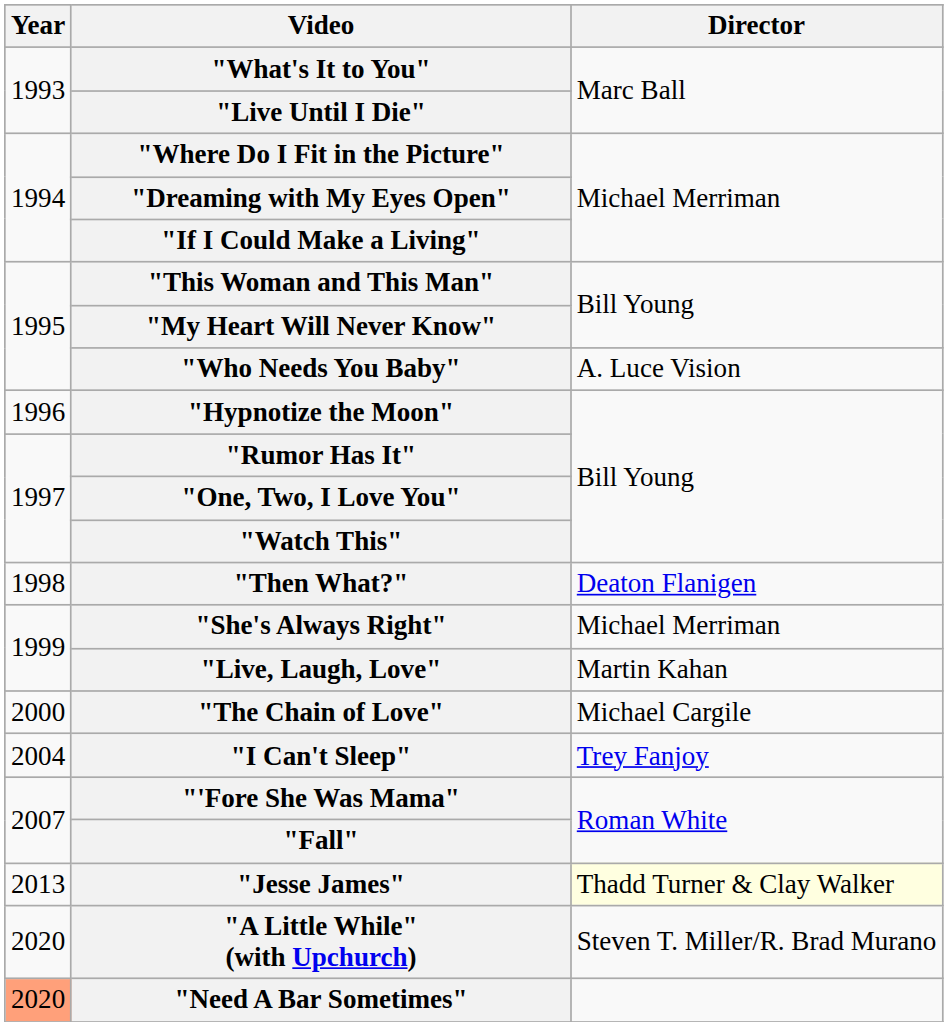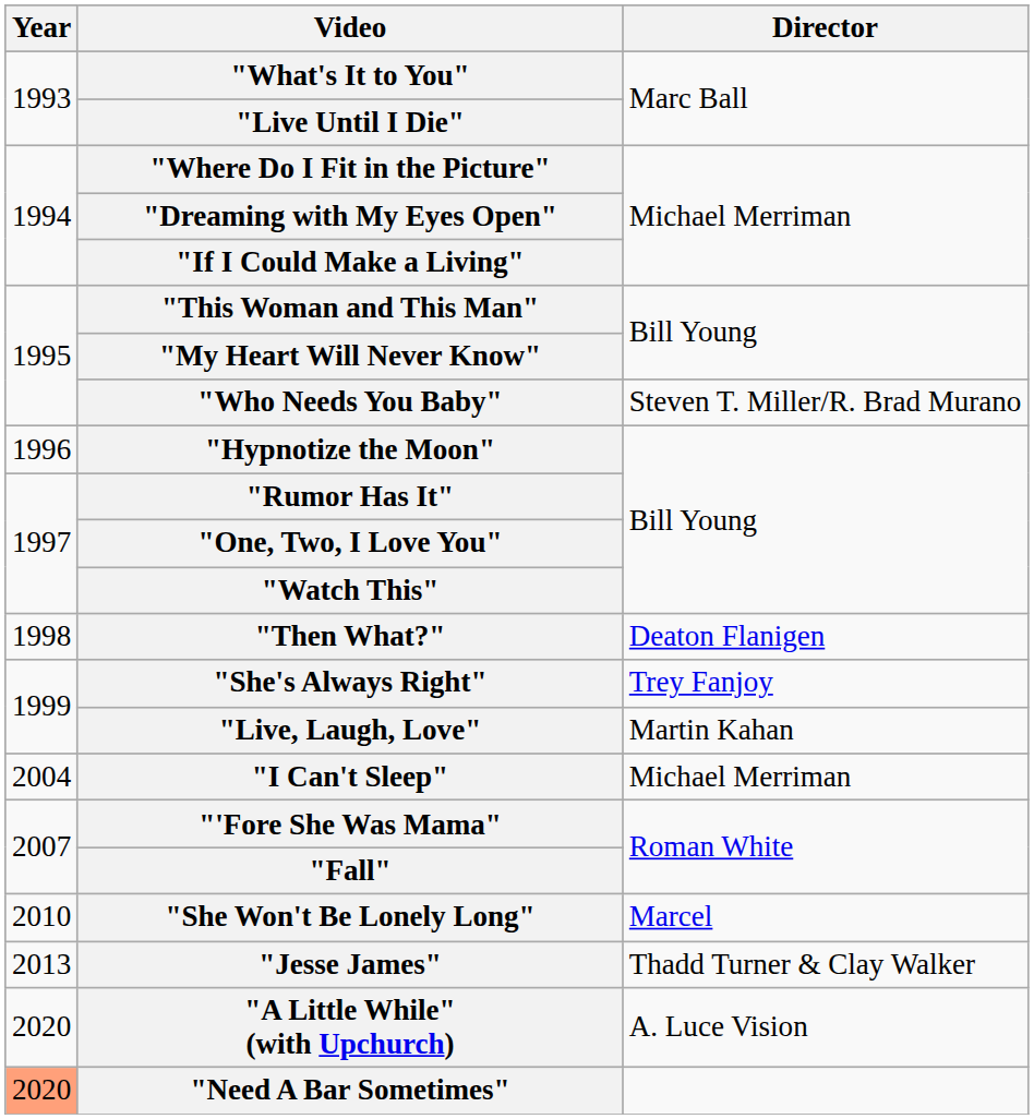"Who Needs You Baby" | Director: A. Luce Vision -> Steven T. Miller/R. Brad Murano
"She's Always Right" | Director: Michael Merriman -> Trey Fanjoy
- row: 2000 | "The Chain of Love" | Michael Cargile
"I Can't Sleep" | Director: Trey Fanjoy -> Michael Merriman
+ row: 2010 | "She Won't Be Lonely Long" | Marcel
"Jesse James" | Director: lightyellow background -> no background
"A Little While" (with Upchurch) | Director: Steven T. Miller/R. Brad Murano -> A. Luce Vision
